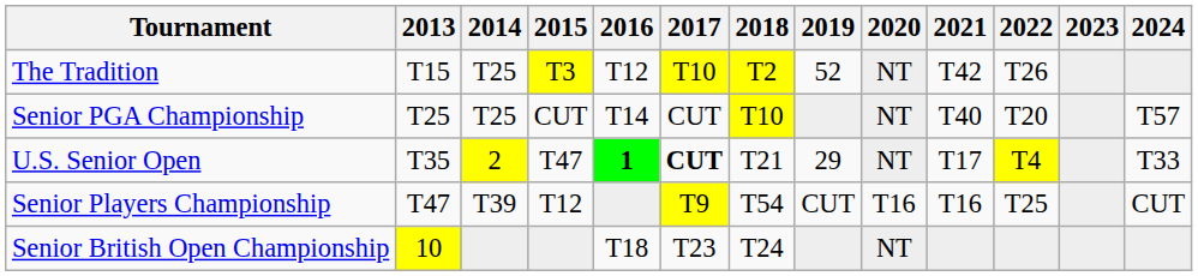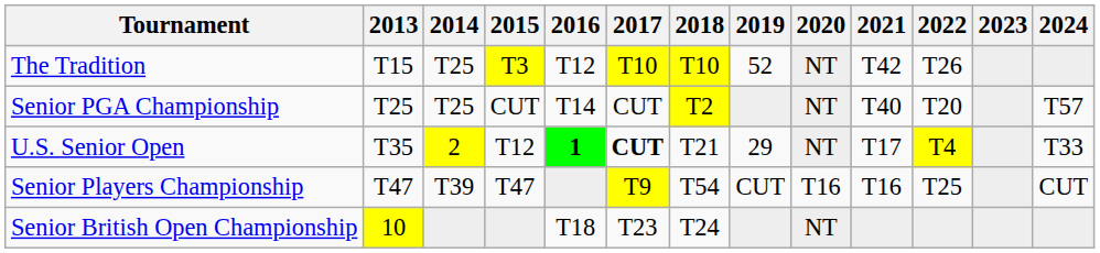The Tradition | 2018: T2 -> T10
Senior PGA Championship | 2018: T10 -> T2
U.S. Senior Open | 2015: T47 -> T12
Senior Players Championship | 2015: T12 -> T47
